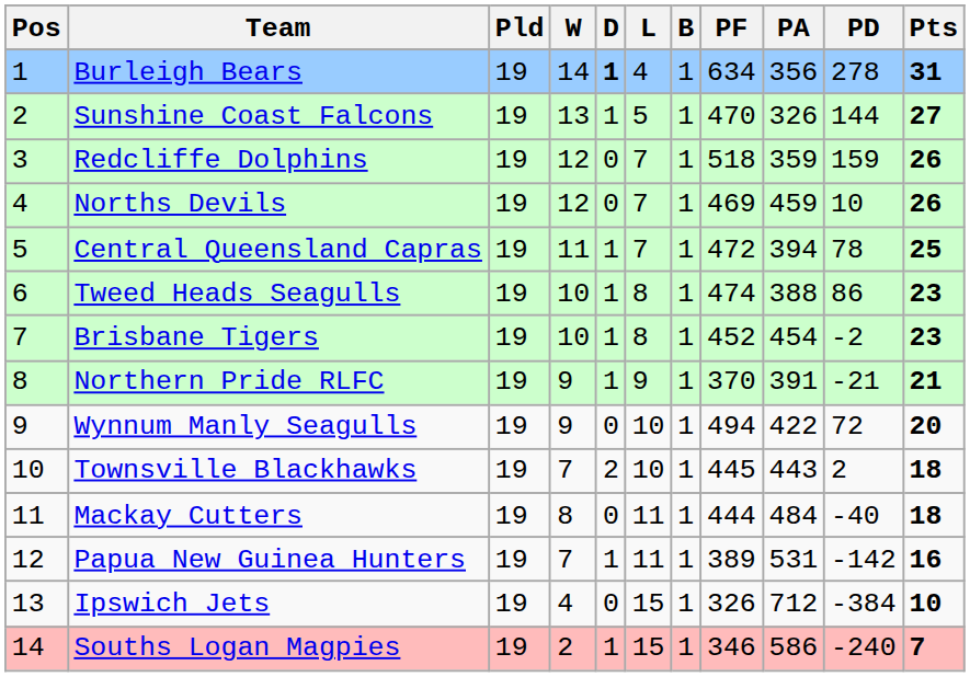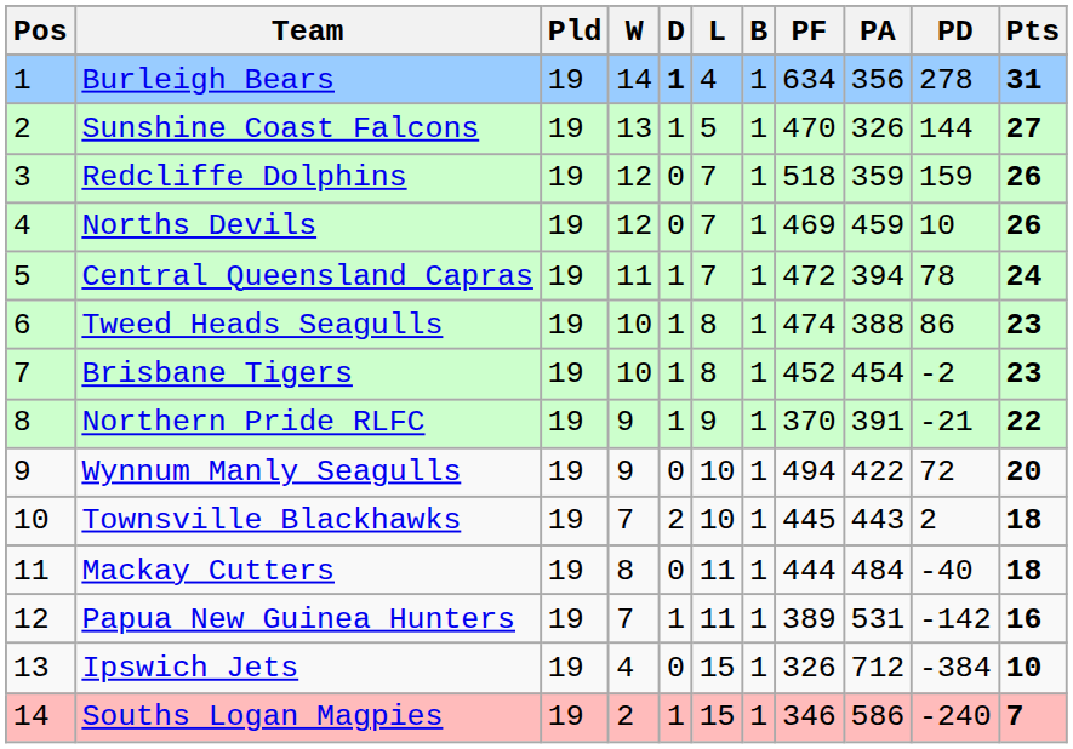Central Queensland Capras | Pts: 25 -> 24
Northern Pride RLFC | Pts: 21 -> 22
